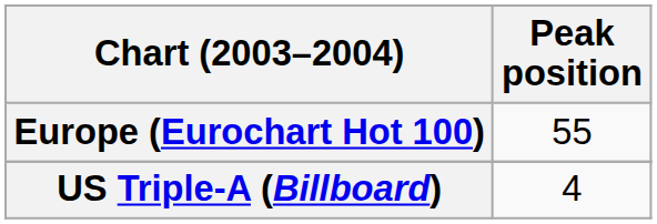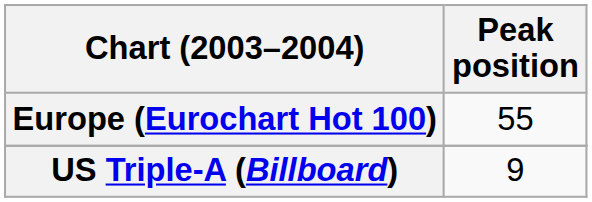US Triple-A (Billboard) | Peak position: 4 -> 9
